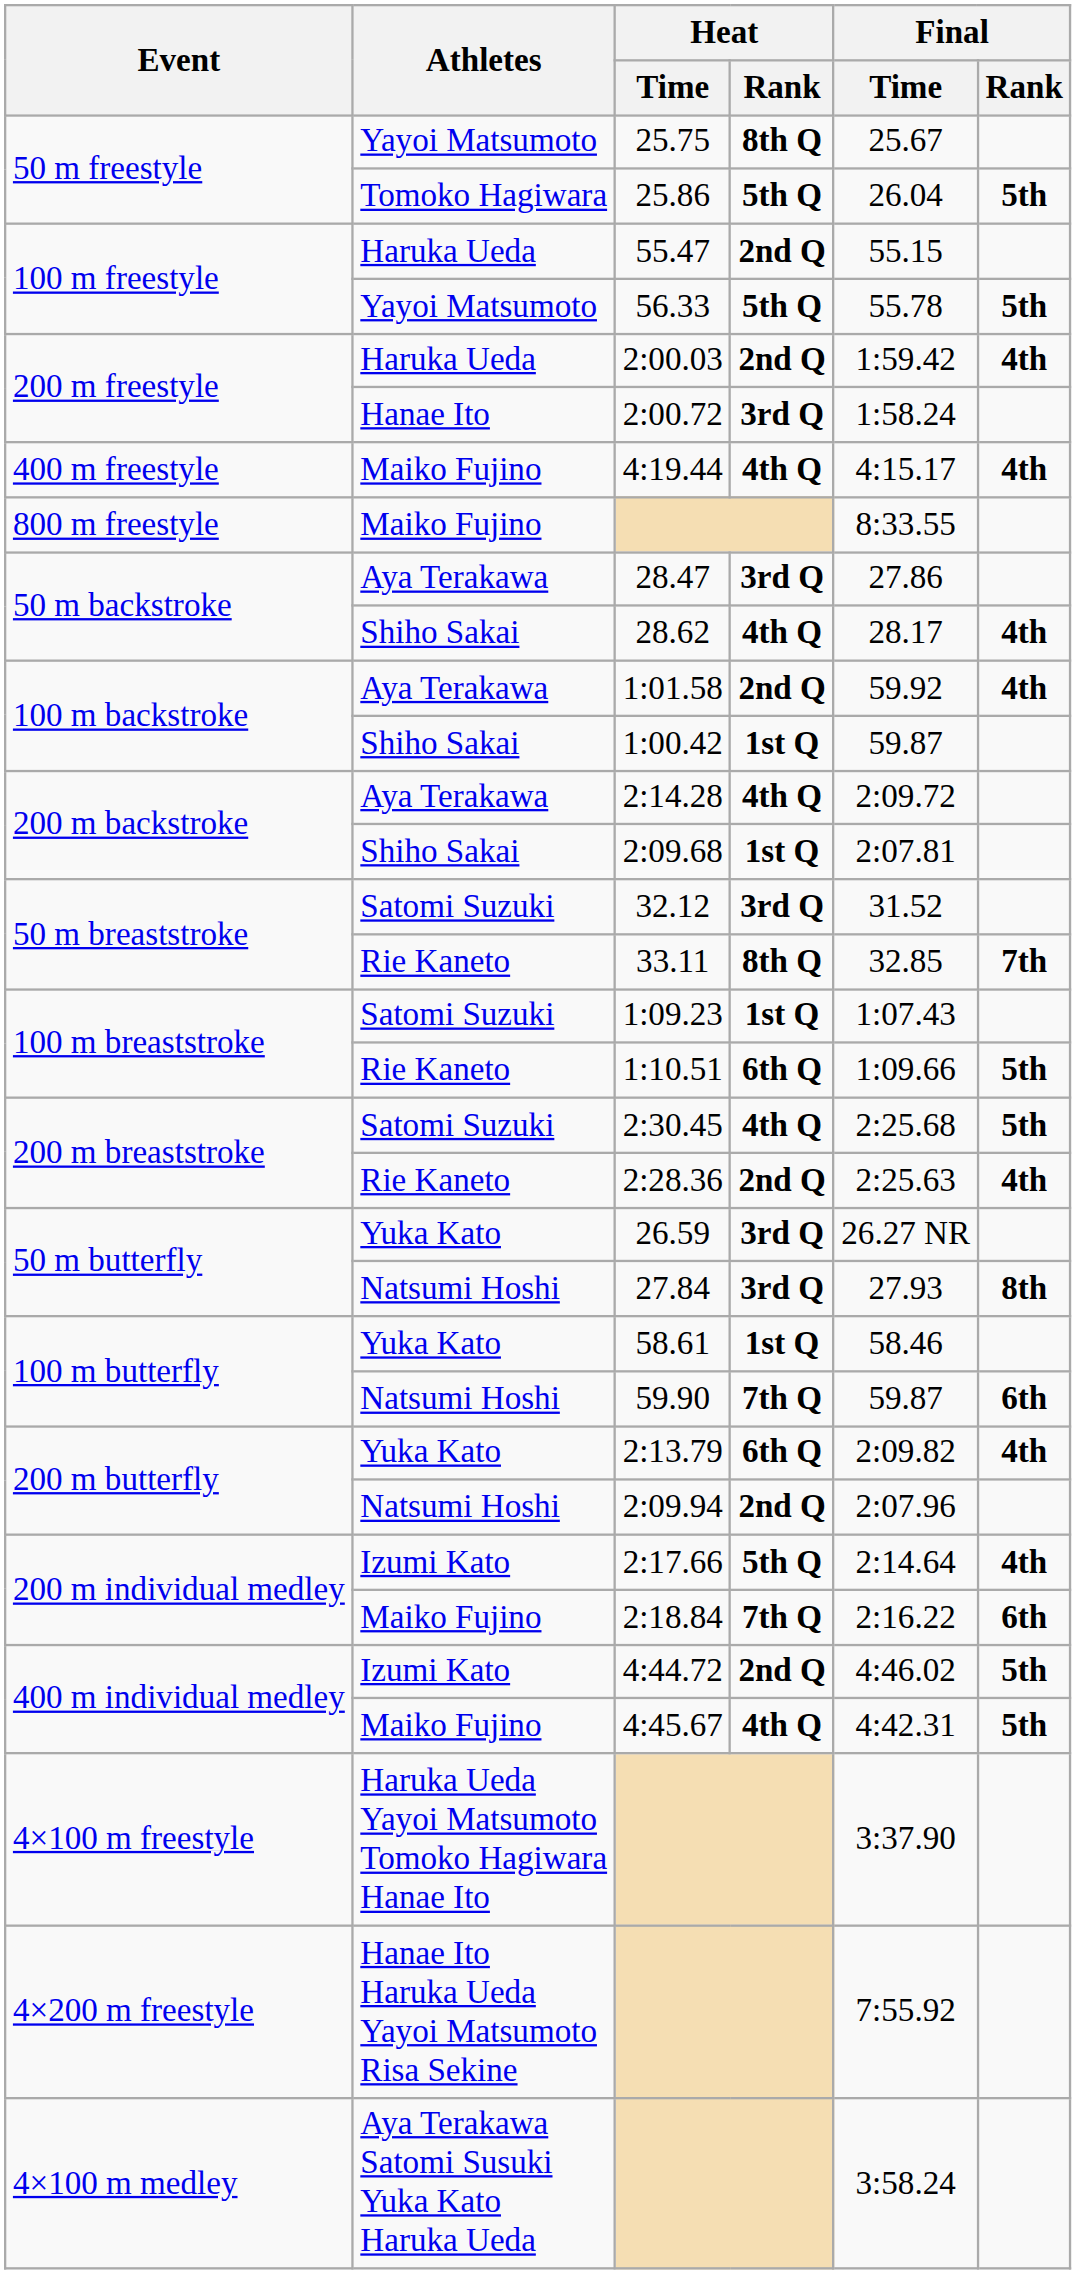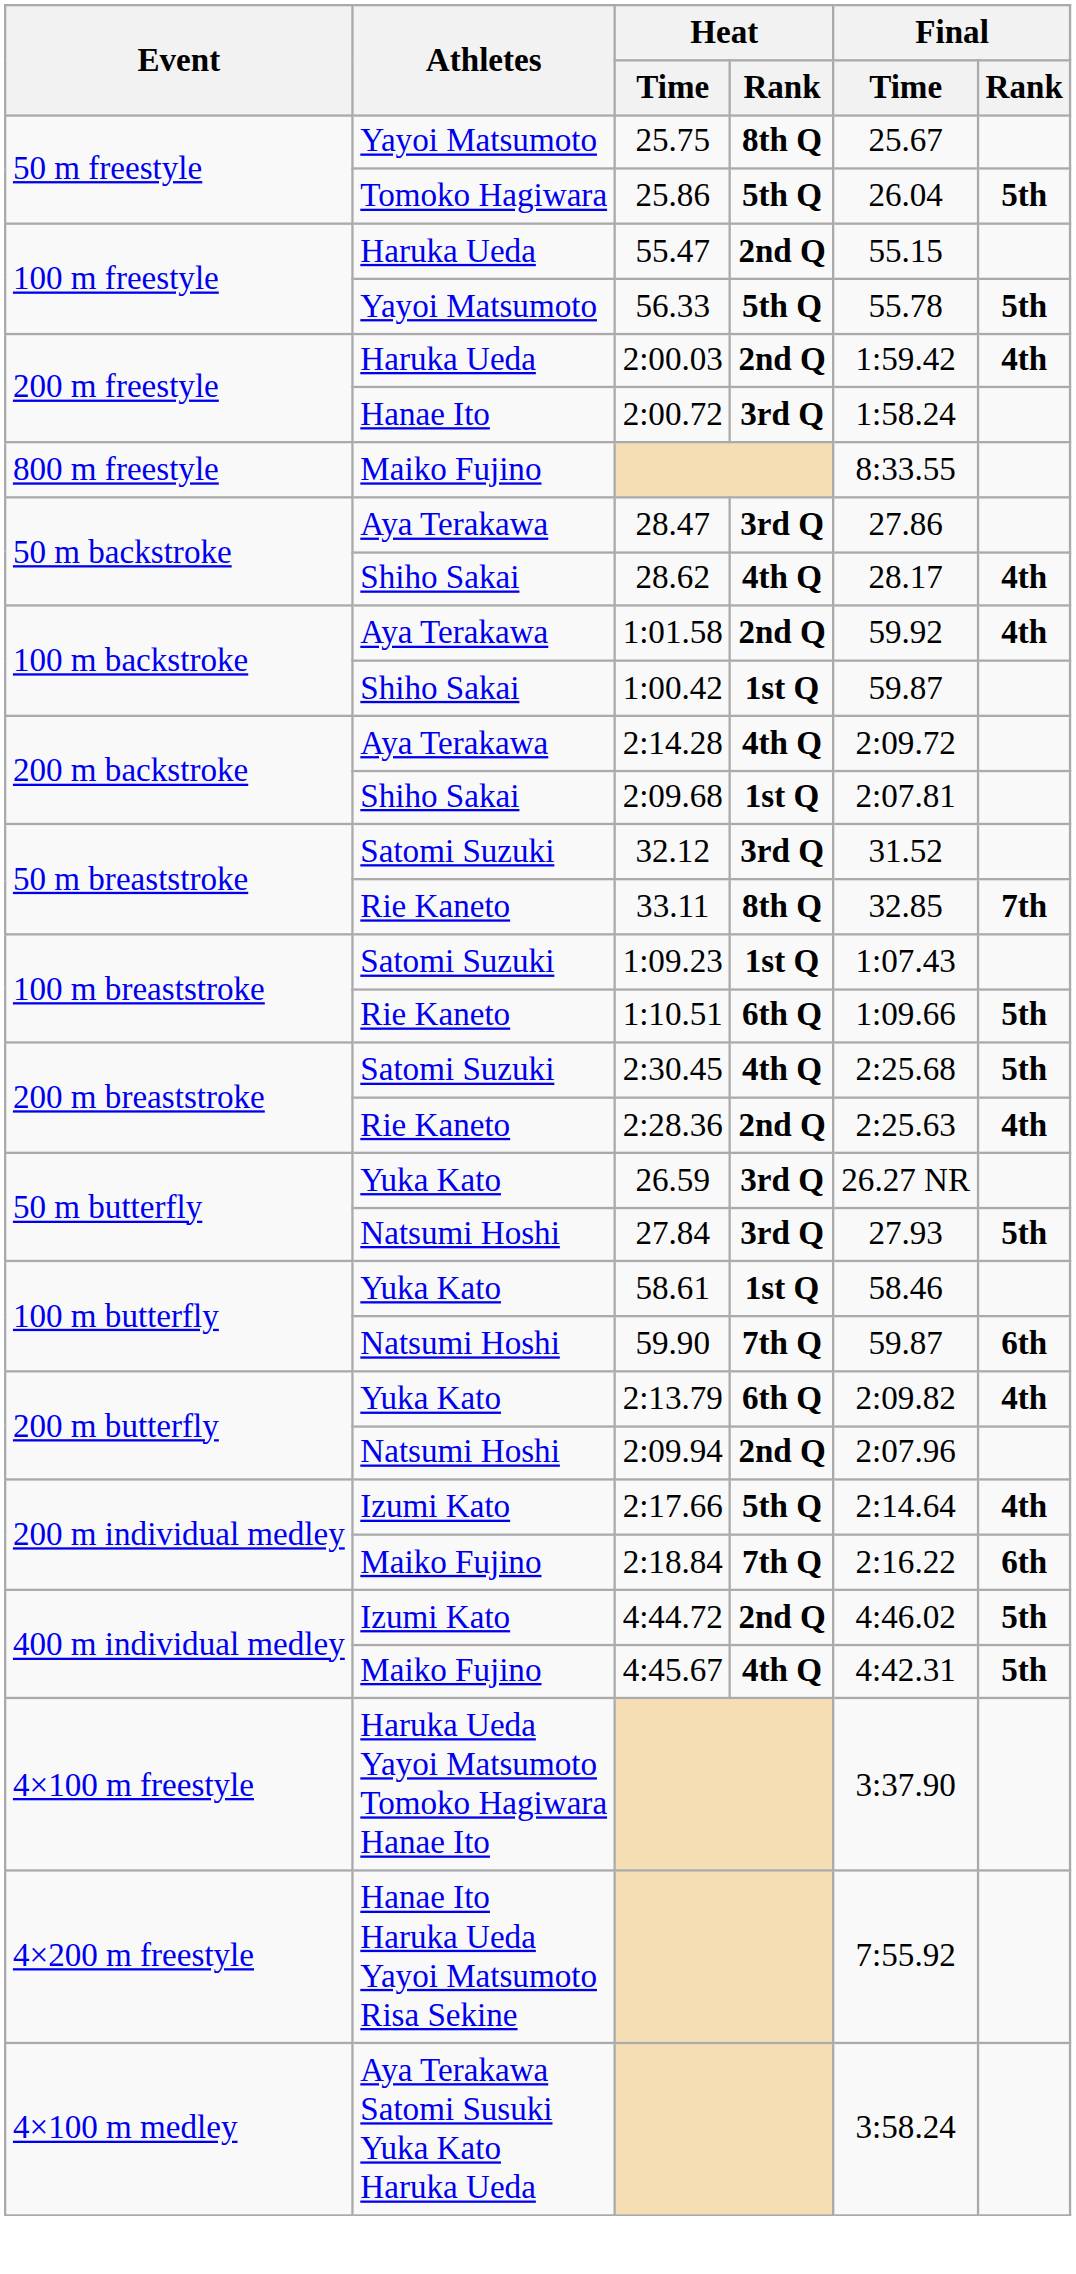- row: 400 m freestyle | Maiko Fujino | 4:19.44 | 4th Q | 4:15.17 | 4th
27.84 | Final / Rank: 8th -> 5th
